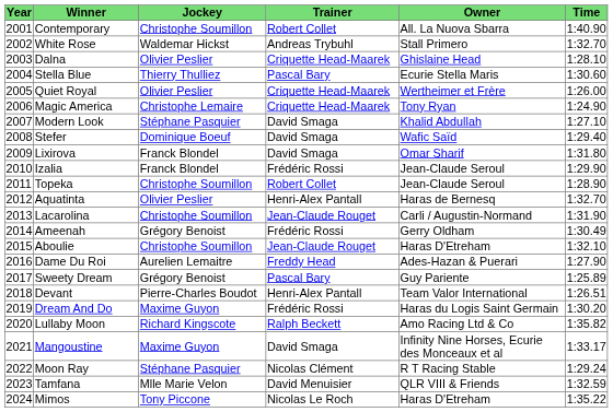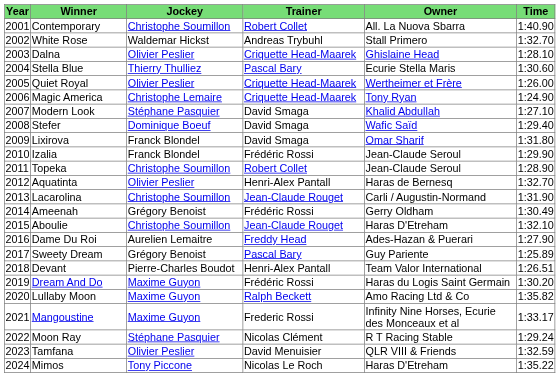Lullaby Moon | Jockey: Richard Kingscote -> Maxime Guyon
Mangoustine | Trainer: David Smaga -> Frederic Rossi
Tamfana | Jockey: Mlle Marie Velon -> Olivier Peslier
